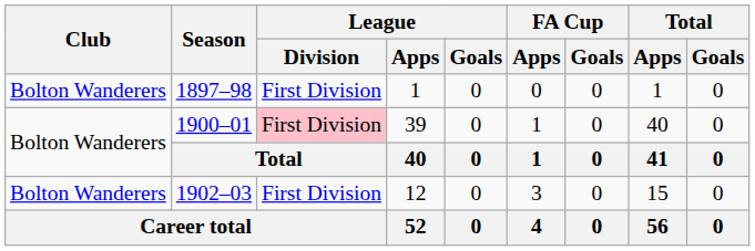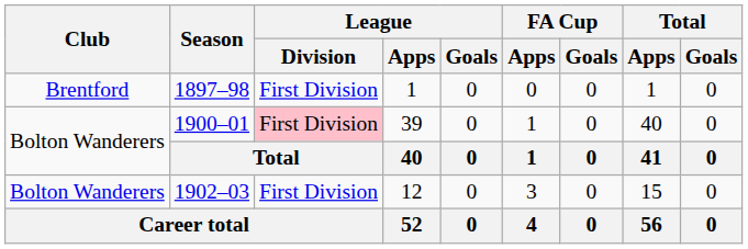1897–98 | Club: Bolton Wanderers -> Brentford
